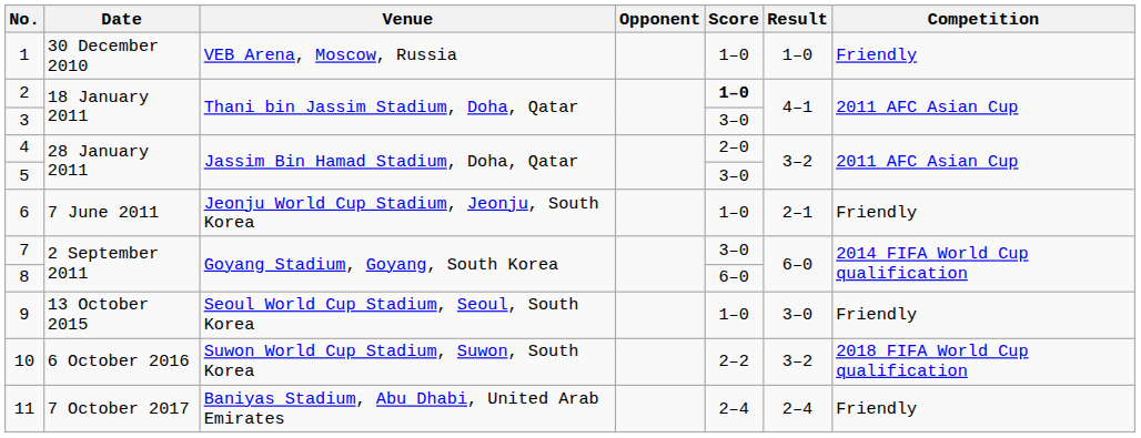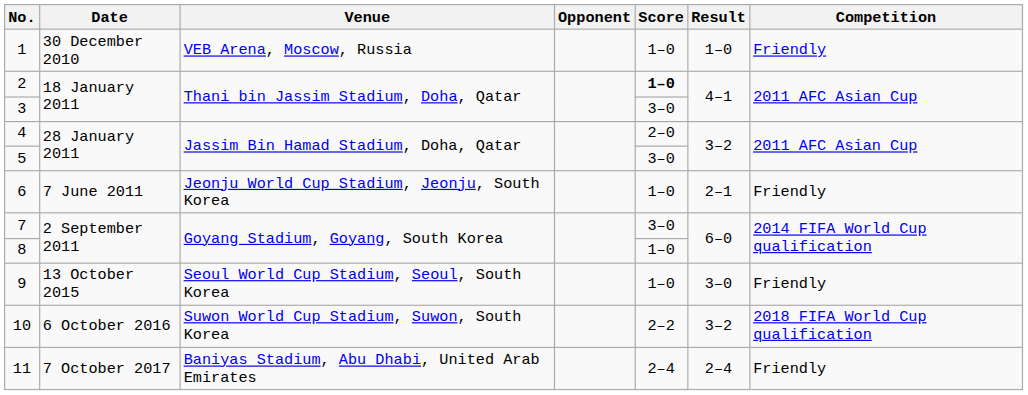8 | Score: 6–0 -> 1–0
